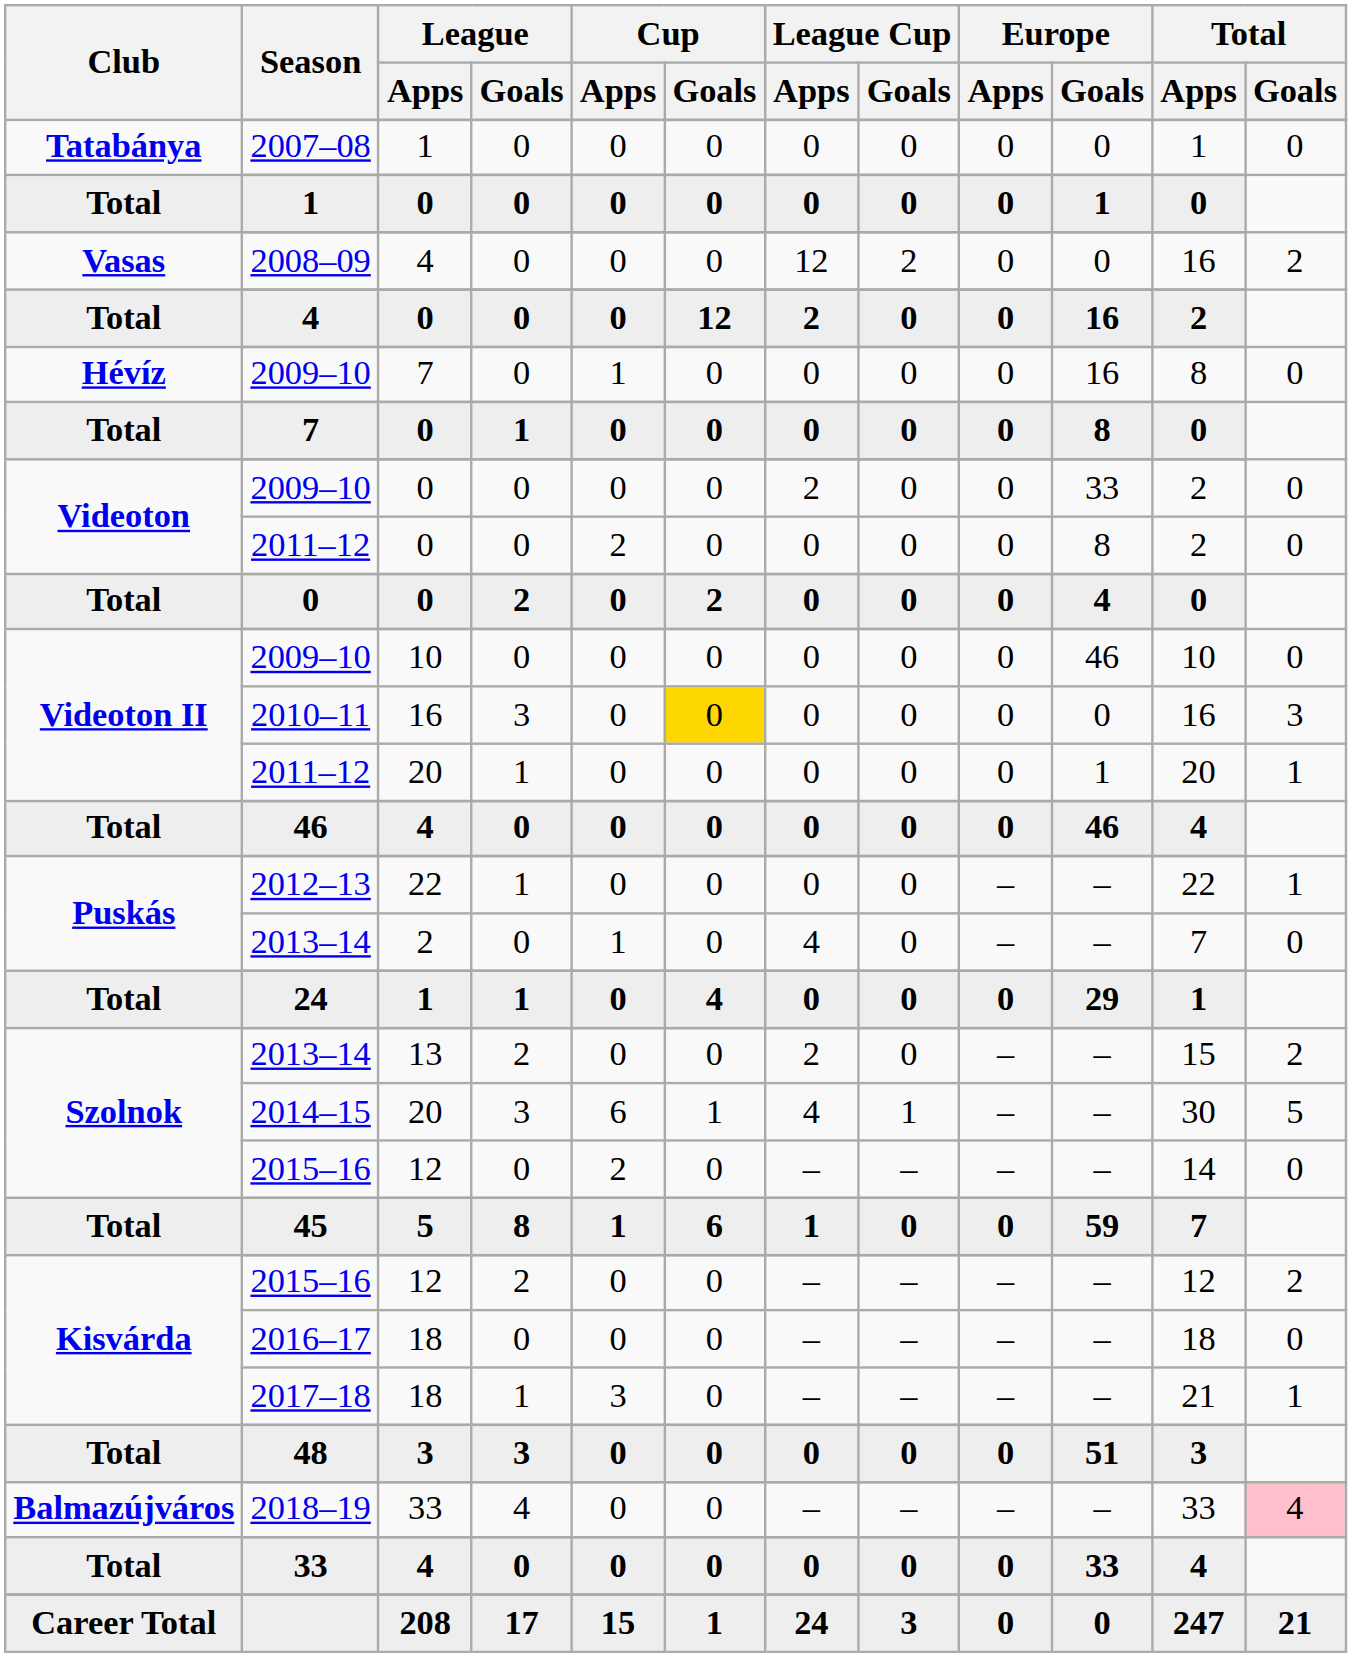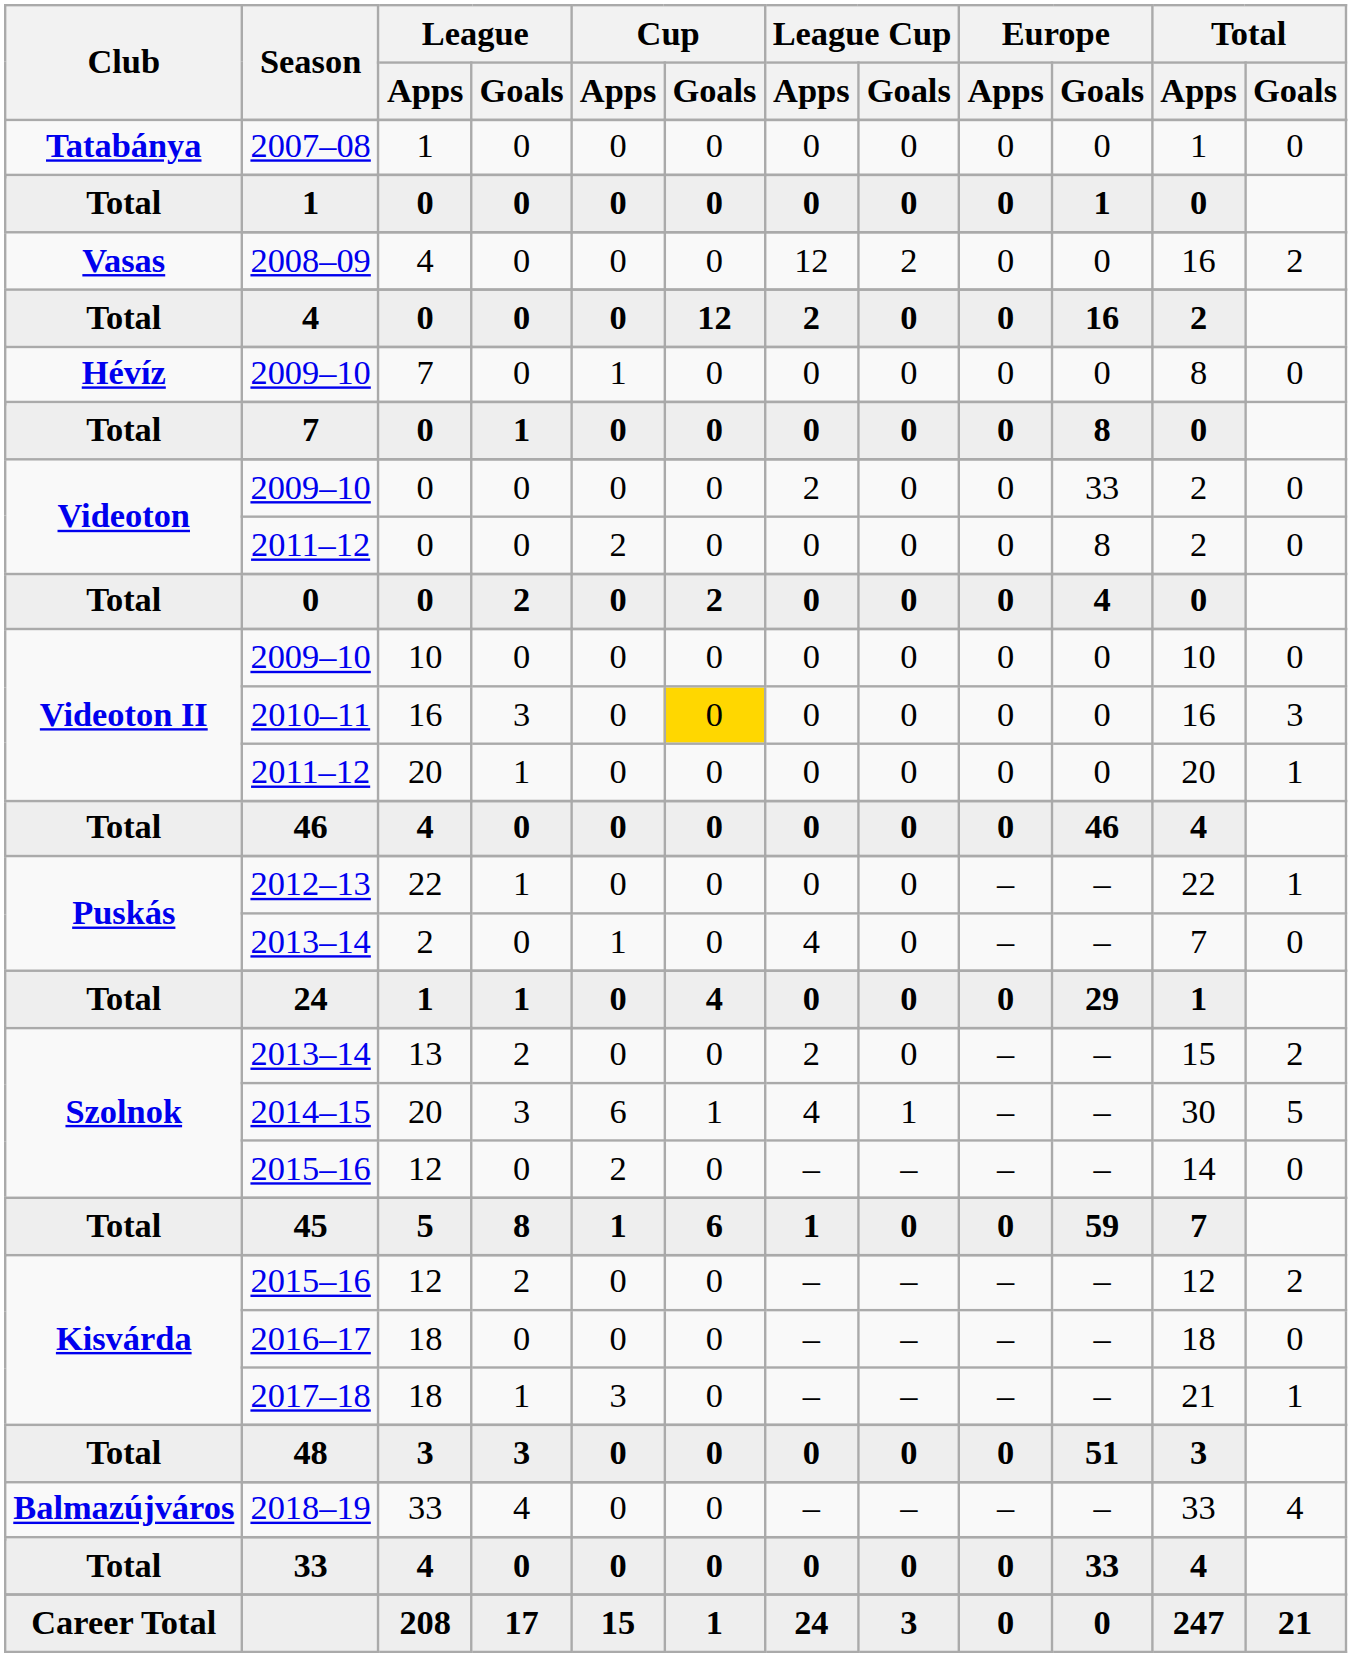Hévíz / 2009–10 | Europe / Goals: 16 -> 0
Videoton II / 2009–10 | Europe / Goals: 46 -> 0
Videoton II / 2011–12 | Europe / Goals: 1 -> 0
2018–19 | Total / Goals: pink background -> no background
